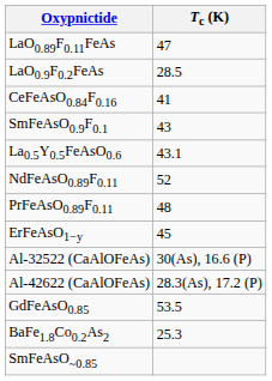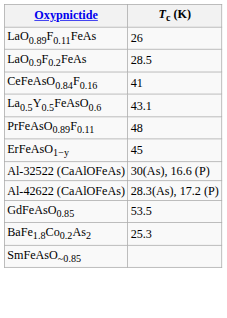LaO0.89F0.11FeAs | Tc (K): 47 -> 26
- row: SmFeAsO0.9F0.1 | 43
- row: NdFeAsO0.89F0.11 | 52
